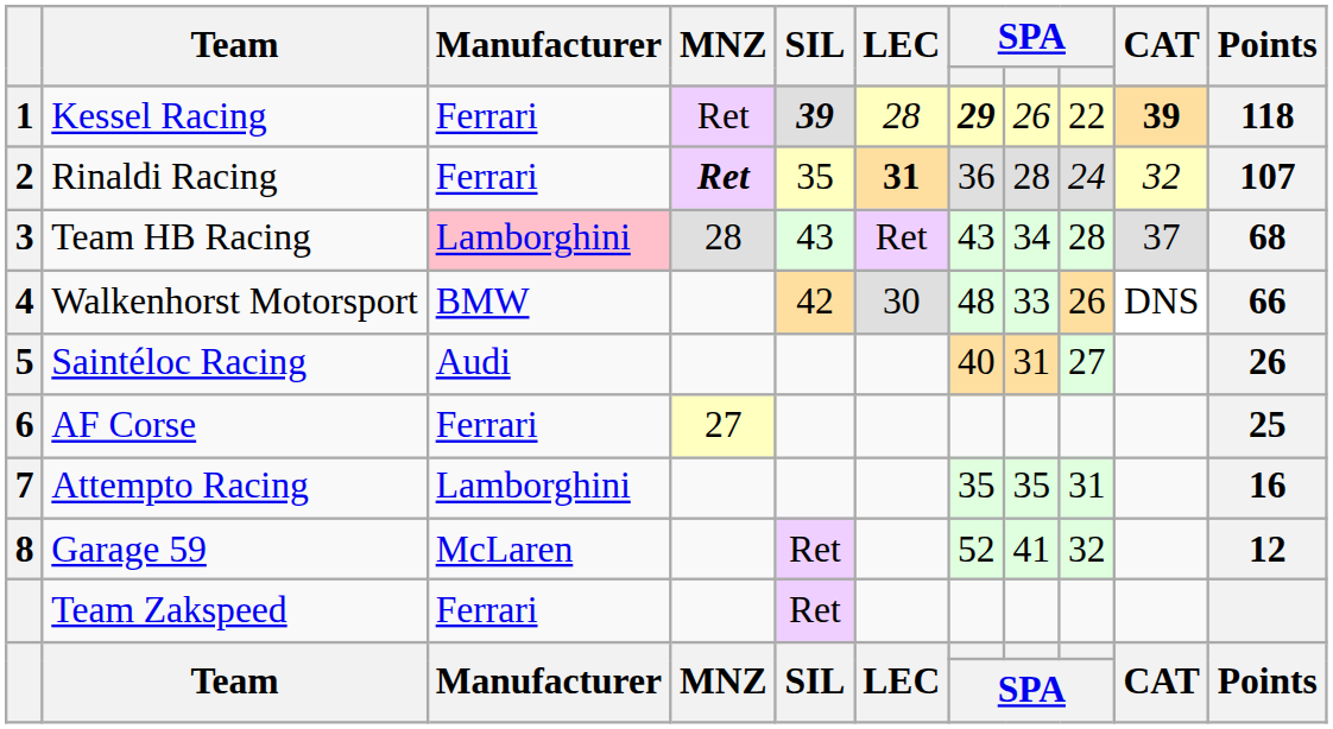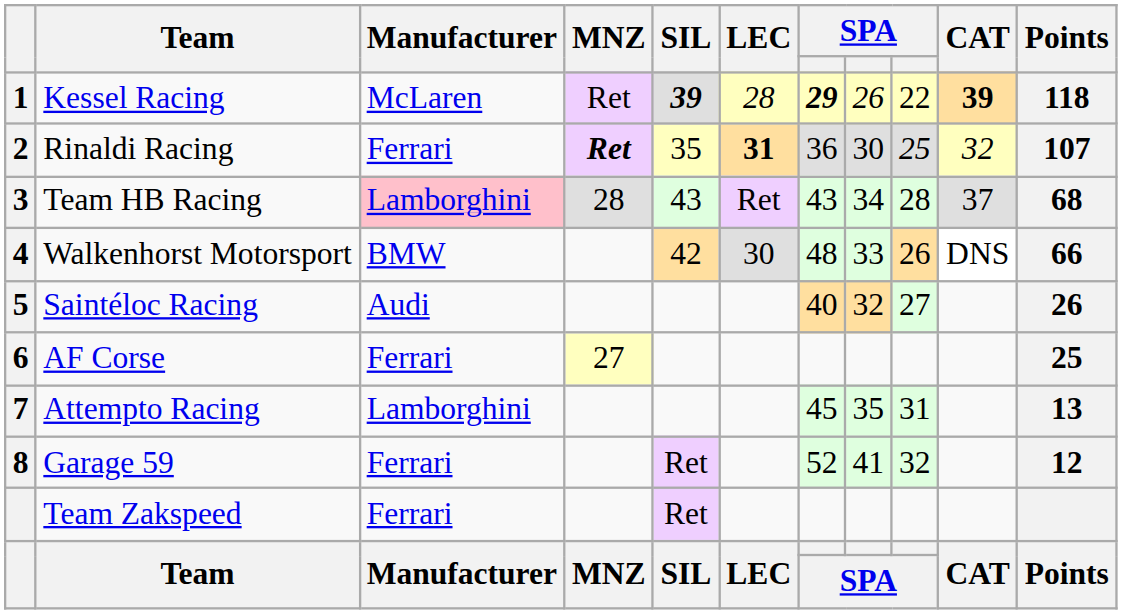Kessel Racing | Manufacturer: Ferrari -> McLaren
Rinaldi Racing | column 8: 28 -> 30
Rinaldi Racing | column 9: 24 -> 25
Saintéloc Racing | column 8: 31 -> 32
Attempto Racing | column 7: 35 -> 45
Attempto Racing | Points: 16 -> 13
Garage 59 | Manufacturer: McLaren -> Ferrari
